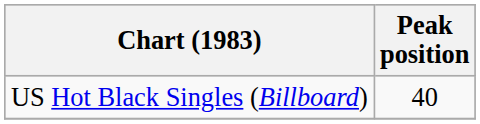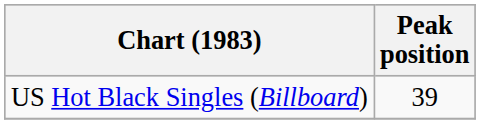US Hot Black Singles (Billboard) | Peak position: 40 -> 39
